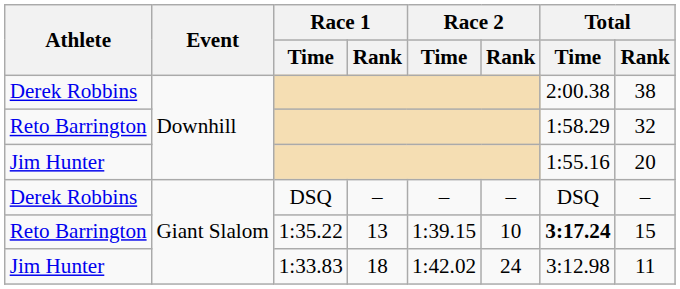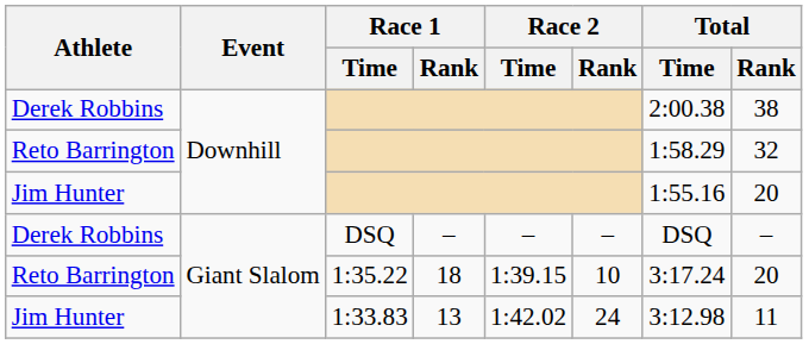1:35.22 | Race 1 / Rank: 13 -> 18
1:35.22 | Total / Time: bold -> normal
1:35.22 | Total / Rank: 15 -> 20
1:33.83 | Race 1 / Rank: 18 -> 13
